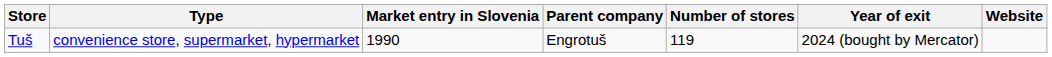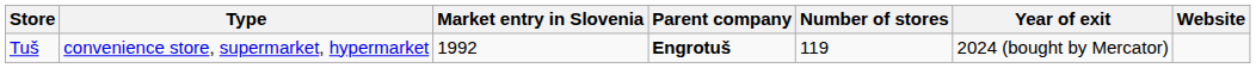Tuš | Market entry in Slovenia: 1990 -> 1992
Tuš | Parent company: normal -> bold
